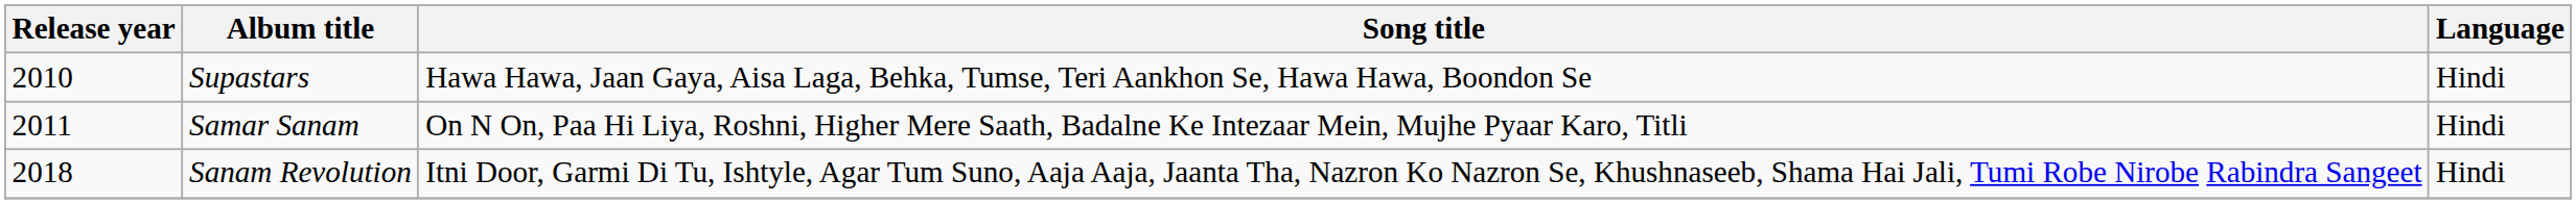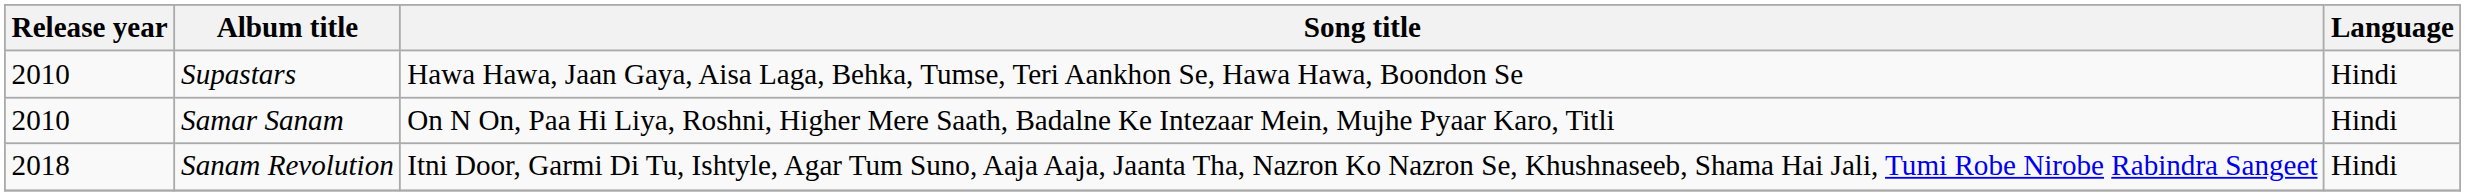Samar Sanam | Release year: 2011 -> 2010
